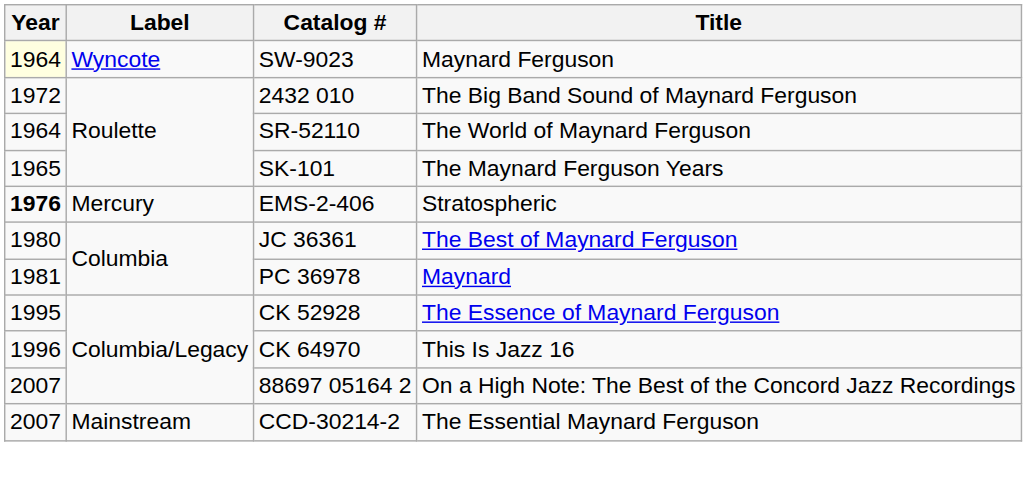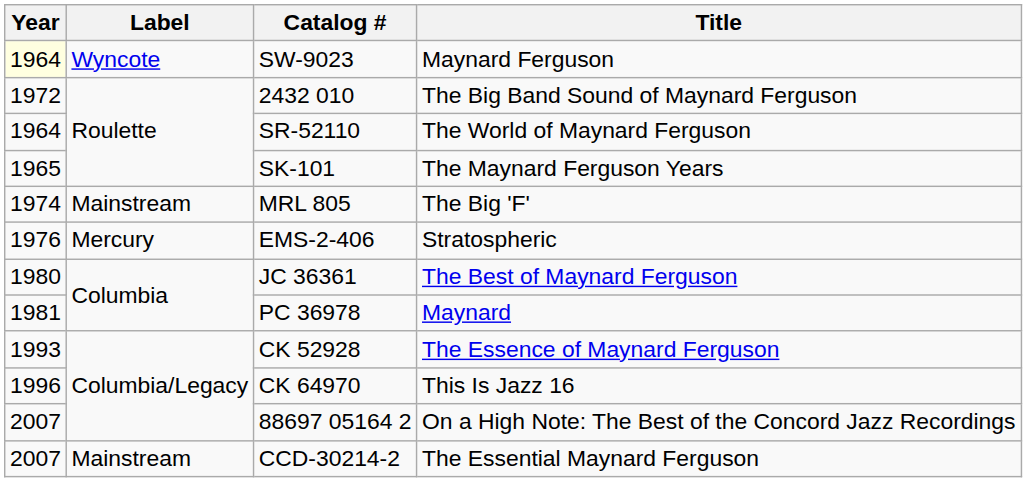+ row: 1974 | Mainstream | MRL 805 | The Big 'F'
EMS-2-406 | Year: bold -> normal
CK 52928 | Year: 1995 -> 1993
